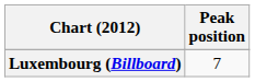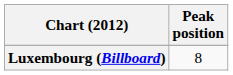Luxembourg (Billboard) | Peak position: 7 -> 8
